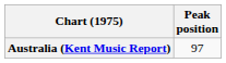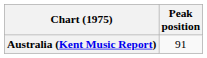Australia (Kent Music Report) | Peak position: 97 -> 91
